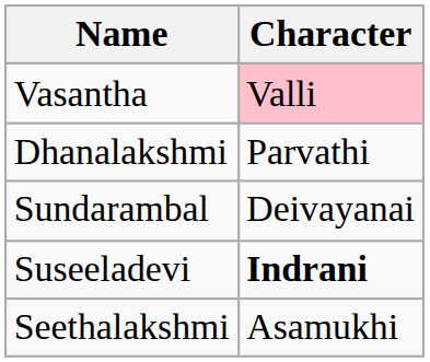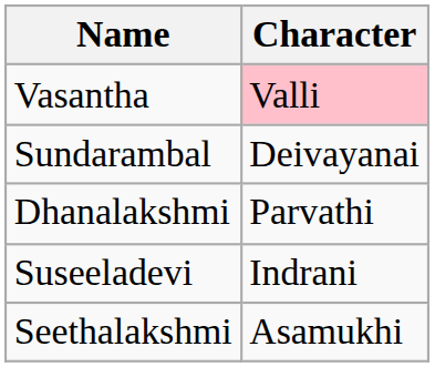rows swapped: Sundarambal <-> Dhanalakshmi
Suseeladevi | Character: bold -> normal
